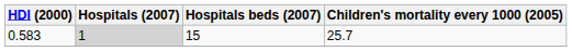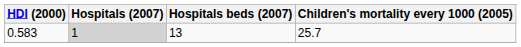0.583 | Hospitals beds (2007): 15 -> 13
